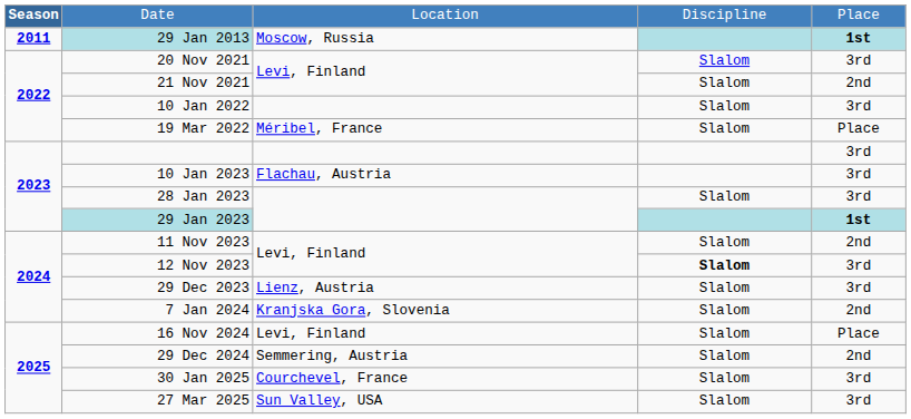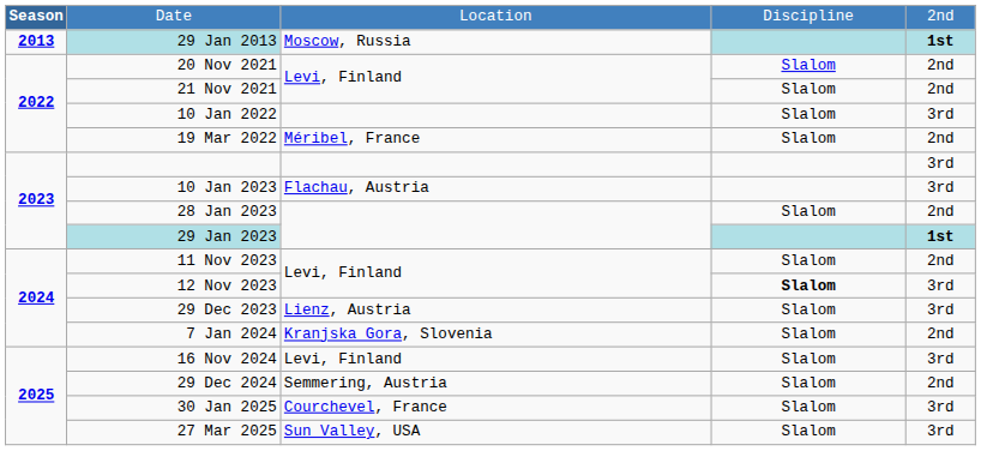Date | column 5: Place -> 2nd
29 Jan 2013 | Season: 2011 -> 2013
20 Nov 2021 | column 5: 3rd -> 2nd
19 Mar 2022 | column 5: Place -> 2nd
28 Jan 2023 | column 5: 3rd -> 2nd
16 Nov 2024 | column 5: Place -> 3rd
